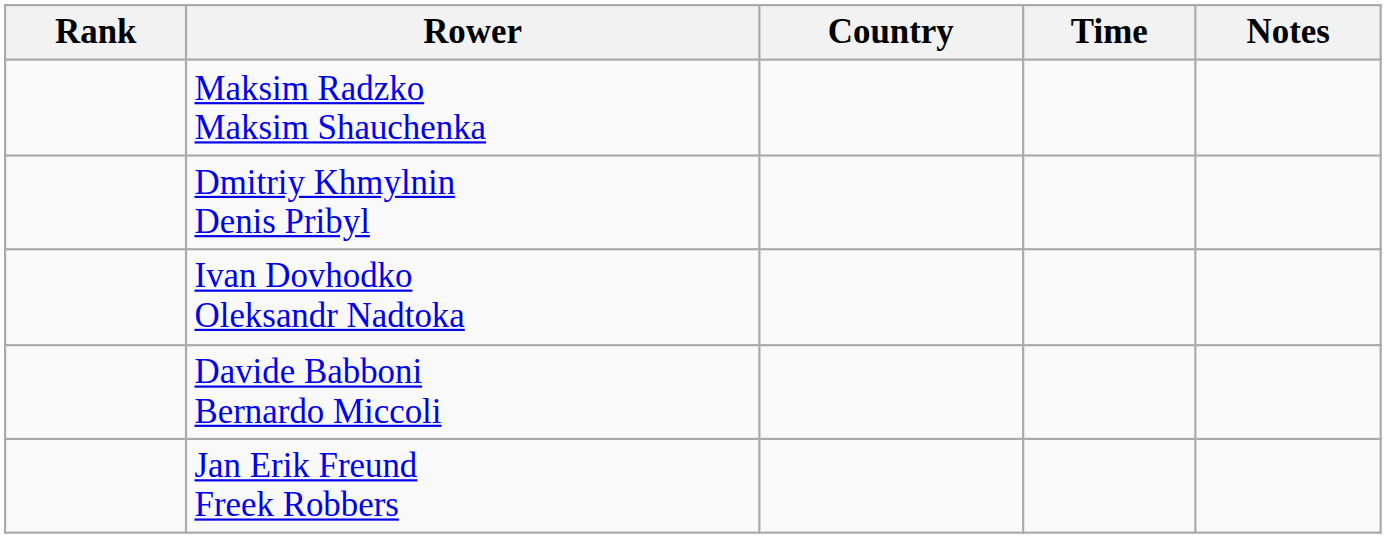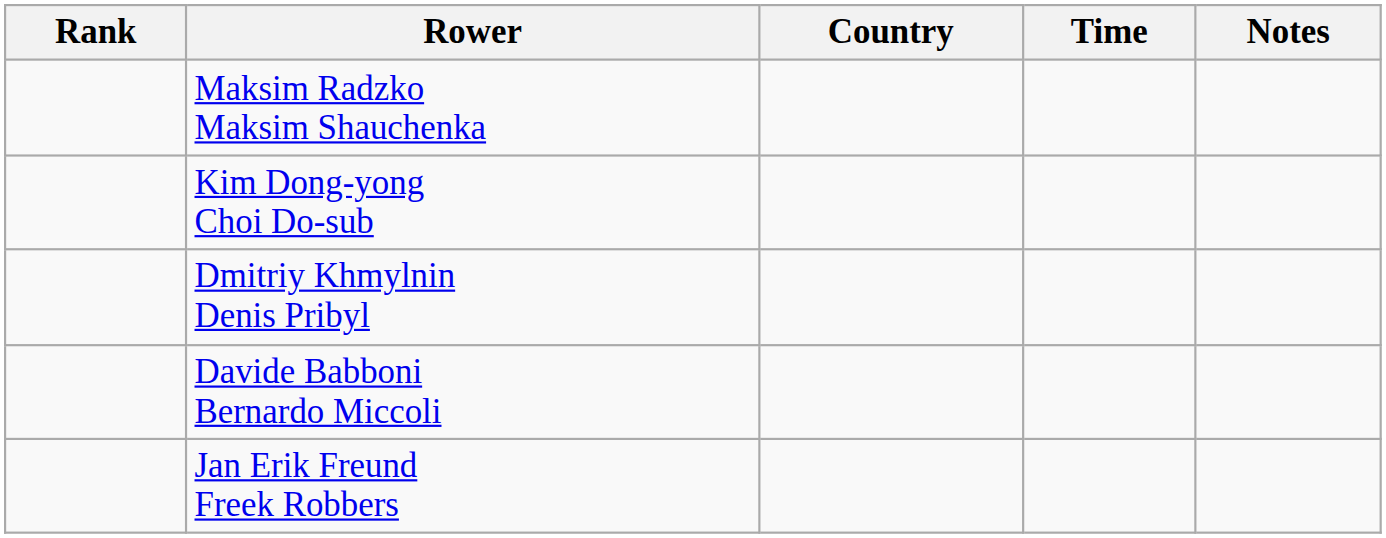+ row: Kim Dong-yong Choi Do-sub
- row: Ivan Dovhodko Oleksandr Nadtoka
